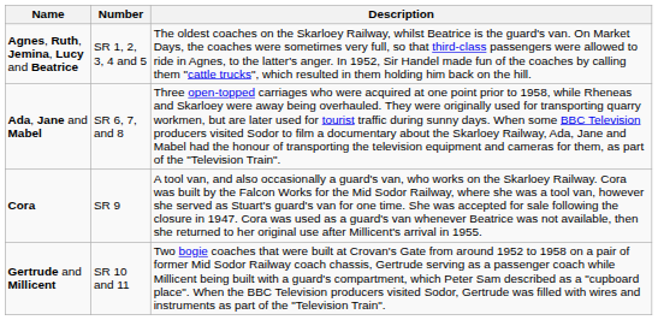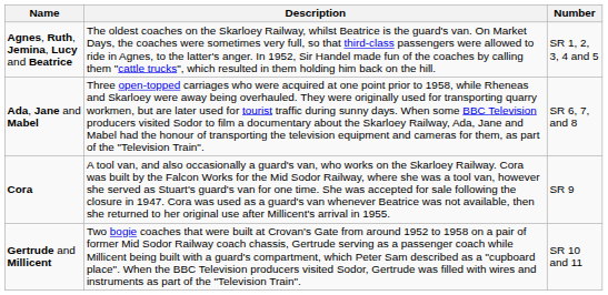columns swapped: Number <-> Description
